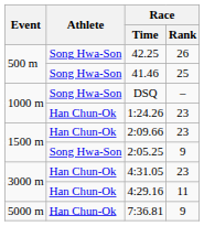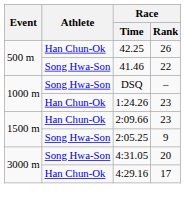42.25 | Athlete: Song Hwa-Son -> Han Chun-Ok
41.46 | Race / Rank: 25 -> 22
4:31.05 | Athlete: Han Chun-Ok -> Song Hwa-Son
4:31.05 | Race / Rank: 23 -> 20
4:29.16 | Race / Rank: 11 -> 17
- row: 5000 m | Han Chun-Ok | 7:36.81 | 9
